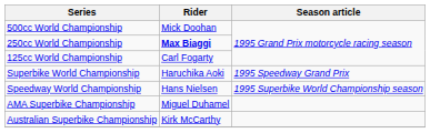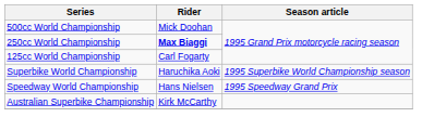Superbike World Championship | Season article: 1995 Speedway Grand Prix -> 1995 Superbike World Championship season
Speedway World Championship | Season article: 1995 Superbike World Championship season -> 1995 Speedway Grand Prix
- row: AMA Superbike Championship | Miguel Duhamel
